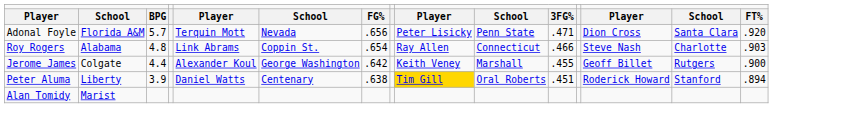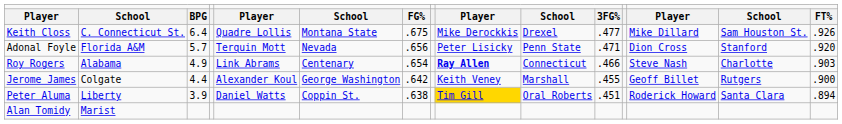+ row: Keith Closs | C. Connecticut St. | 6.4 | Quadre Lollis | Montana State | .675 | Mike Derockkis | Drexel | .477 | Mike Dillard | Sam Houston St. | .926
Adonal Foyle | column 14: Santa Clara -> Stanford
Roy Rogers | column 3: 4.8 -> 4.9
Roy Rogers | column 6: Coppin St. -> Centenary
Roy Rogers | column 9: normal -> bold
Peter Aluma | column 6: Centenary -> Coppin St.
Peter Aluma | column 14: Stanford -> Santa Clara
